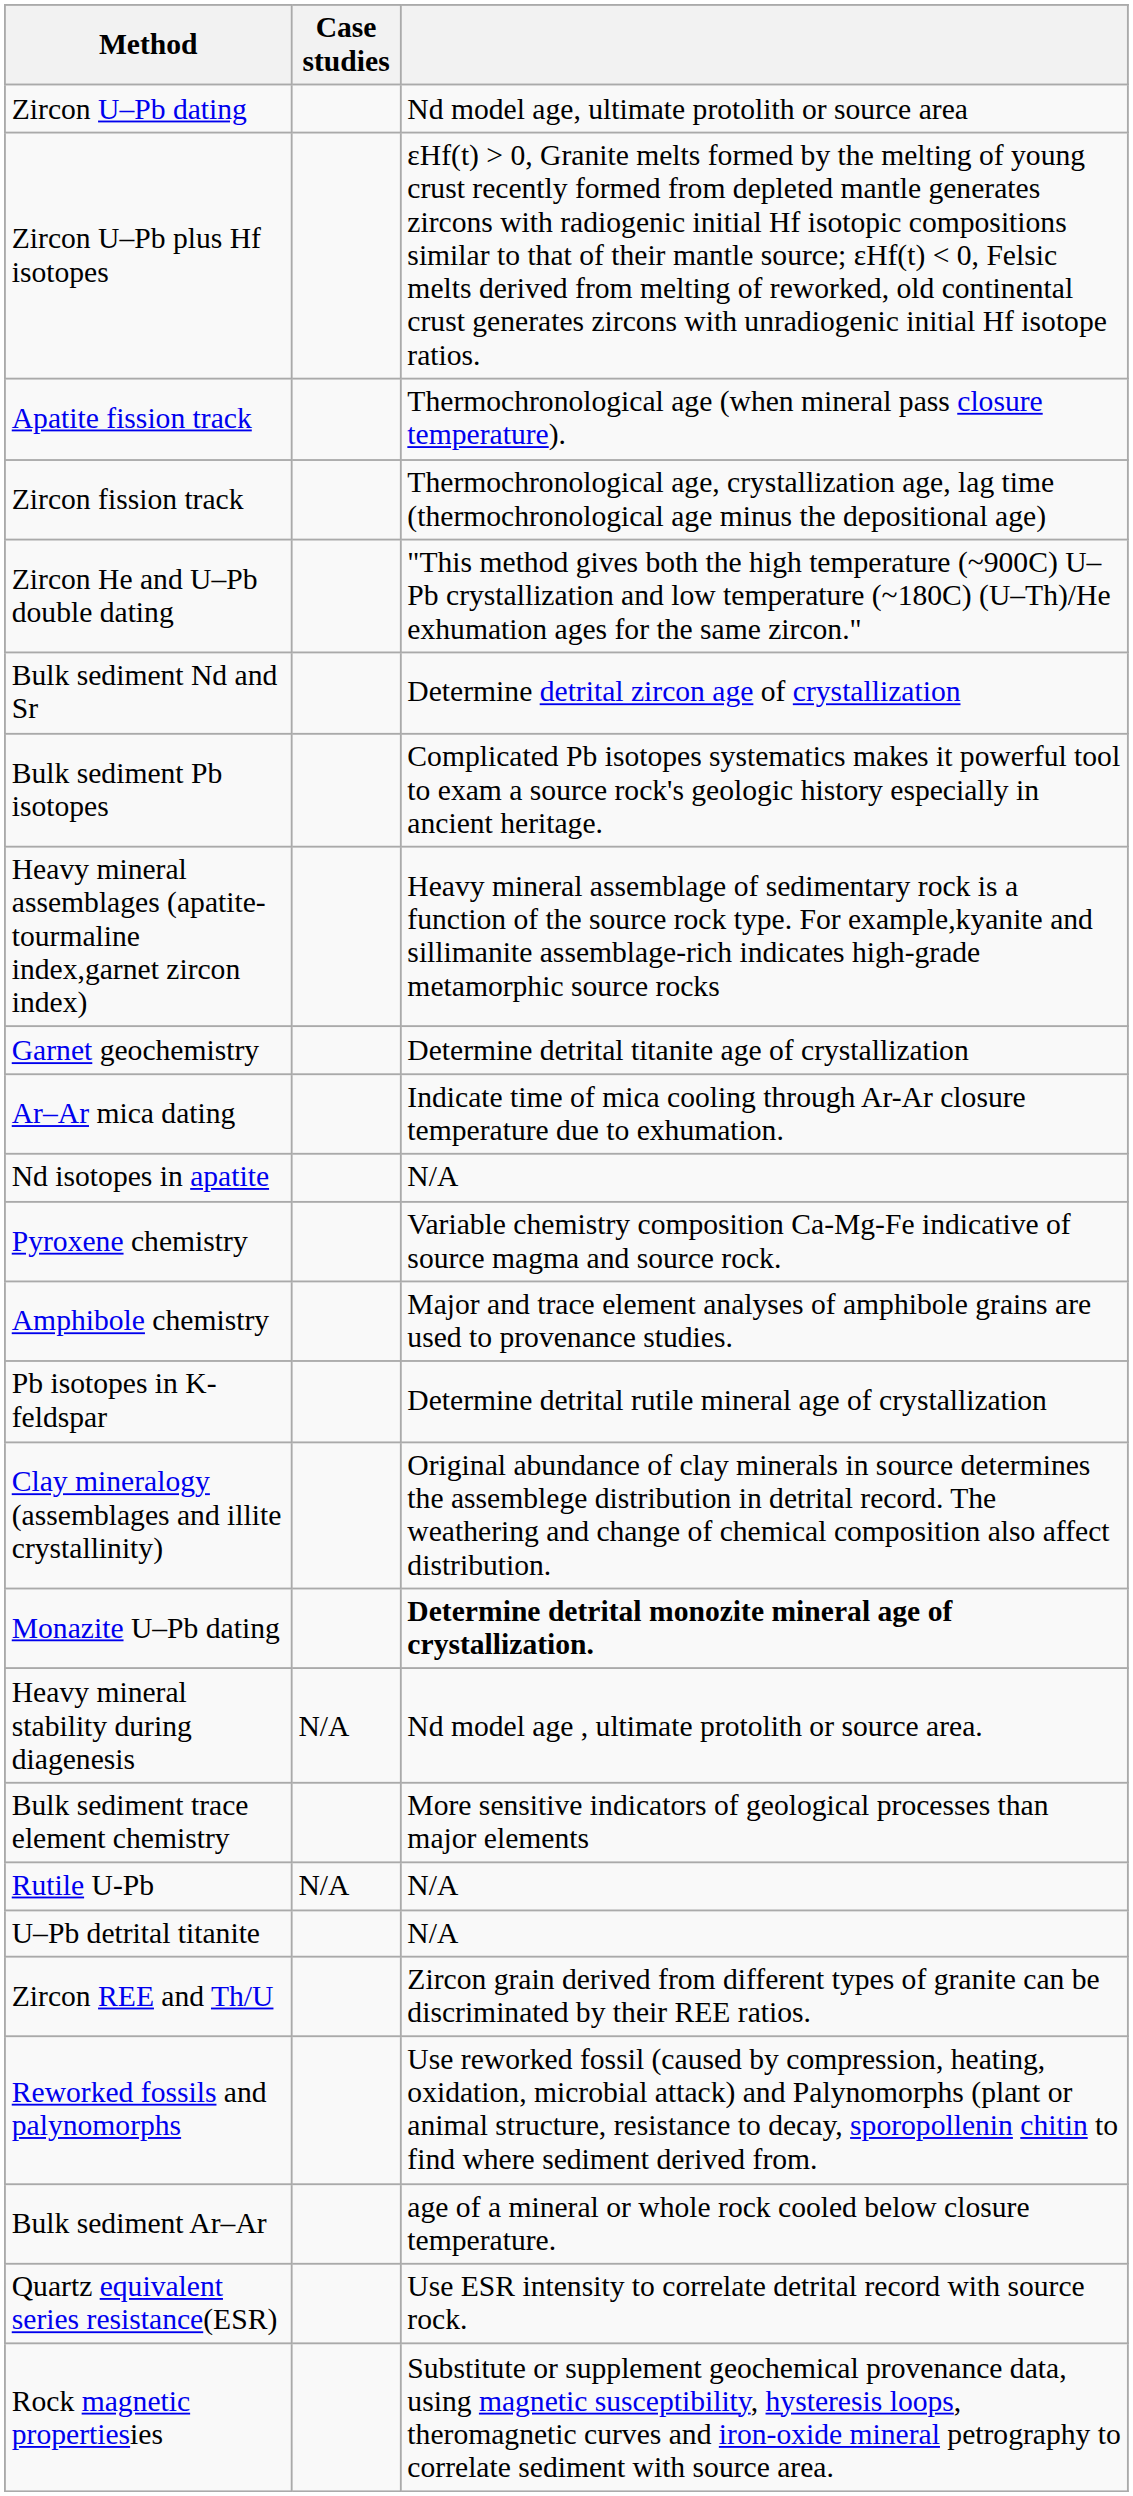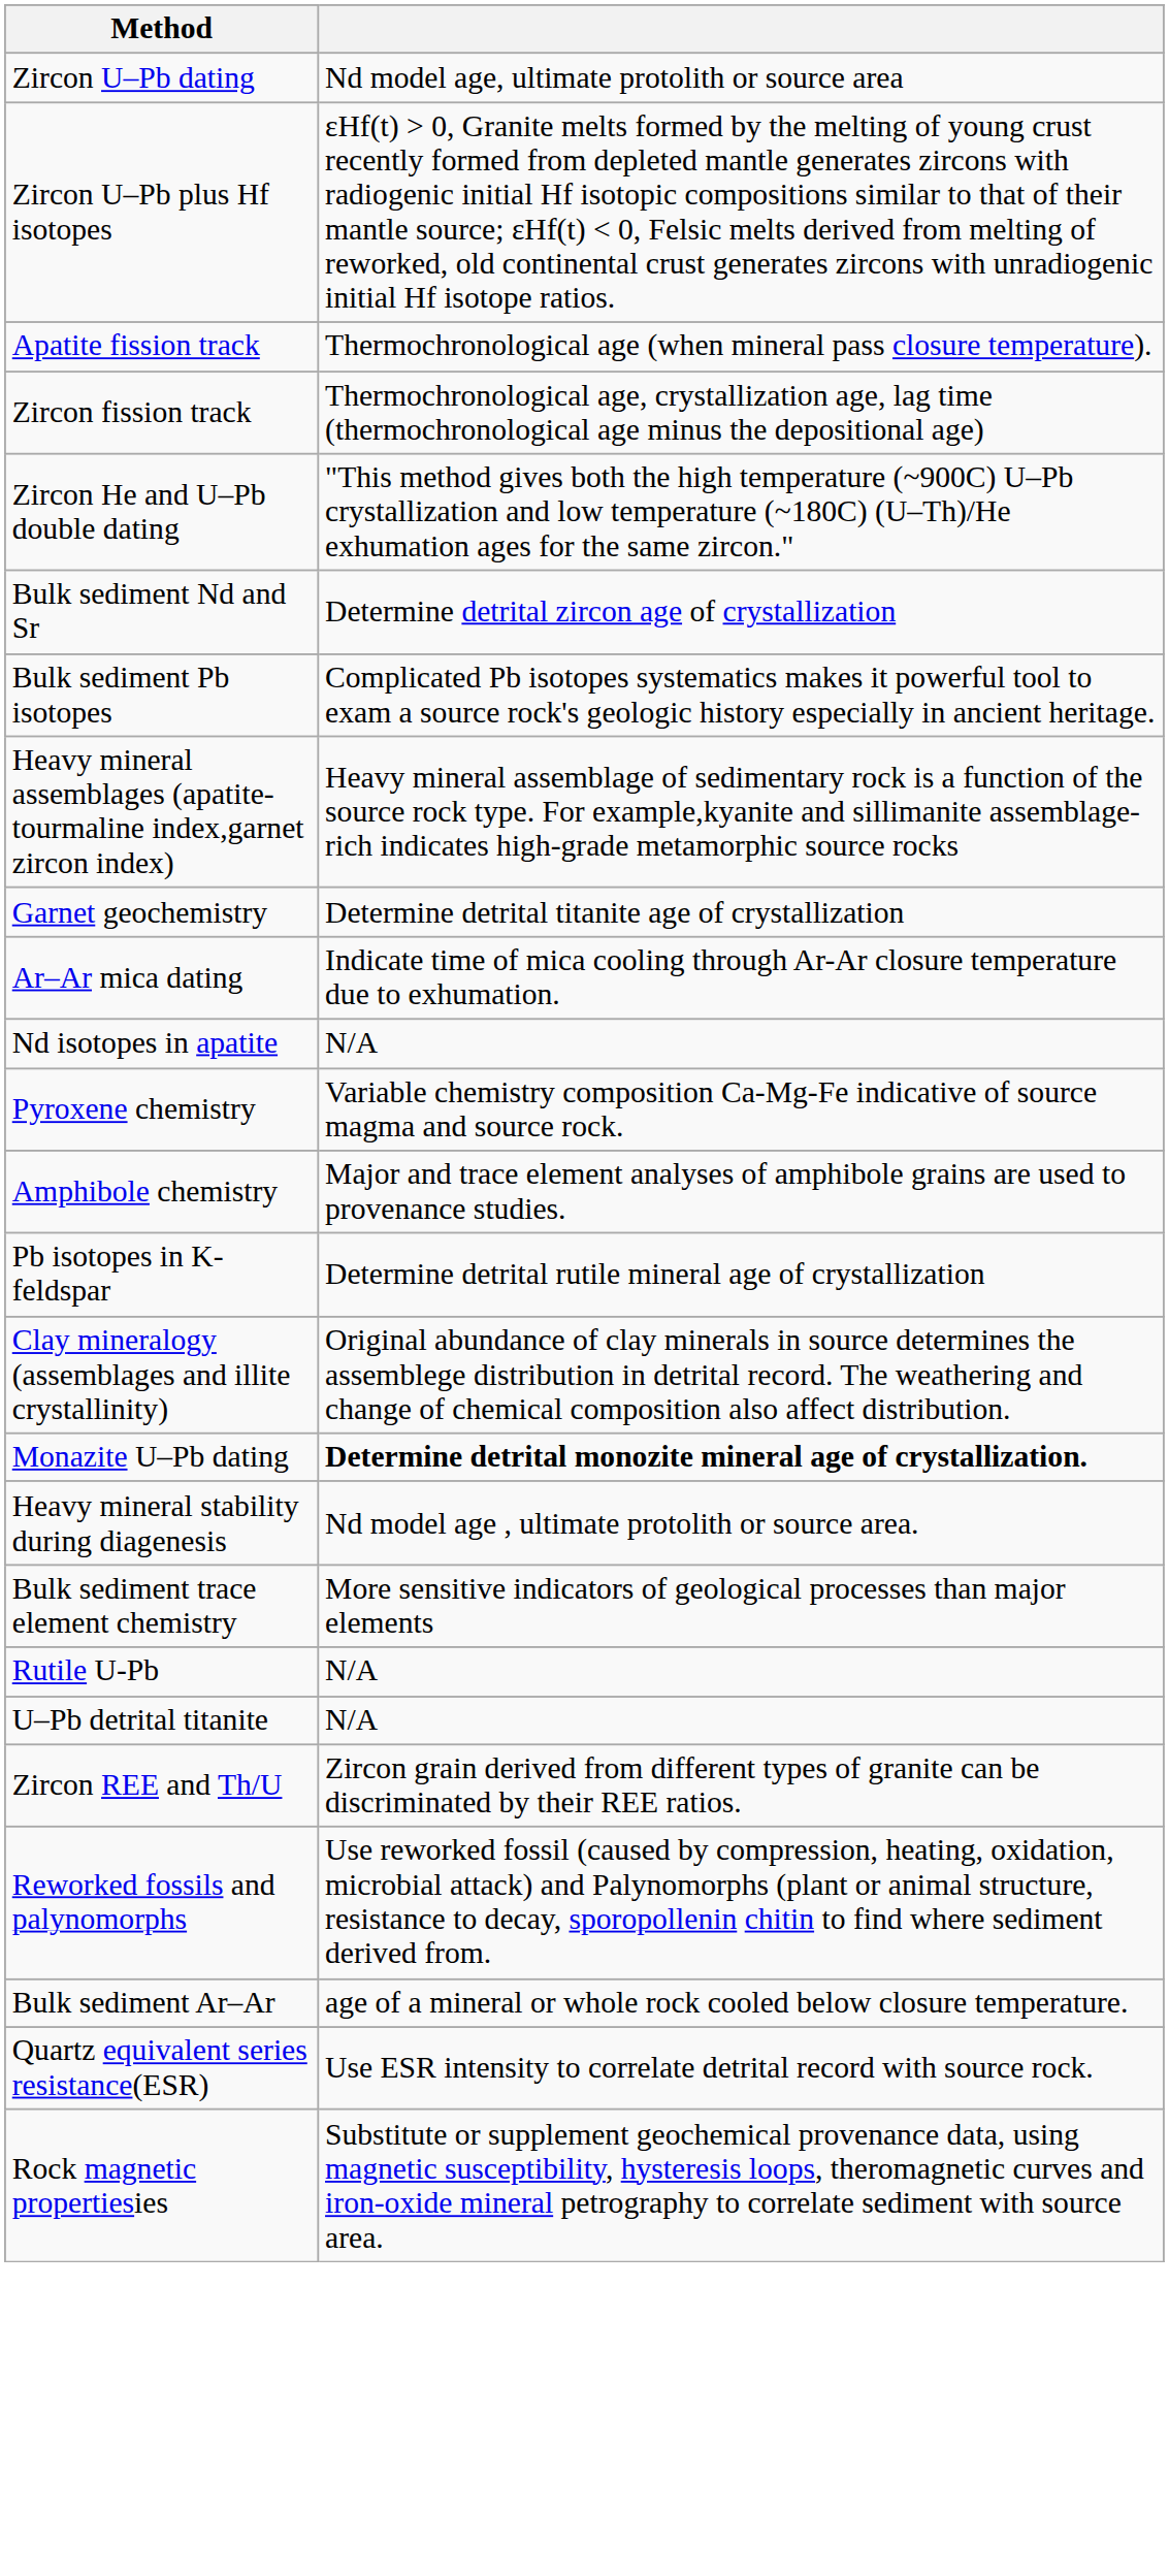- column: Case studies | N/A | N/A
